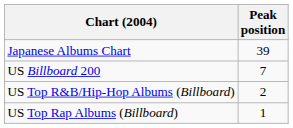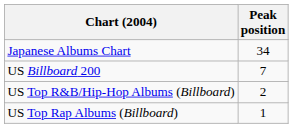Japanese Albums Chart | Peak position: 39 -> 34
